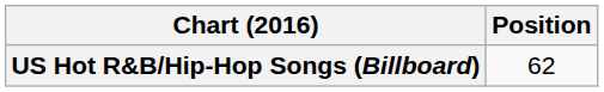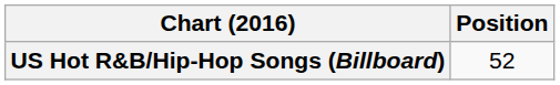US Hot R&B/Hip-Hop Songs (Billboard) | Position: 62 -> 52
